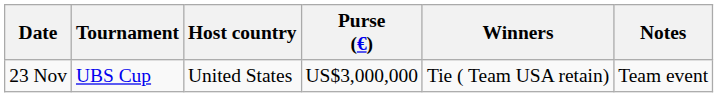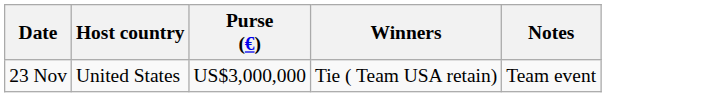- column: Tournament | UBS Cup
